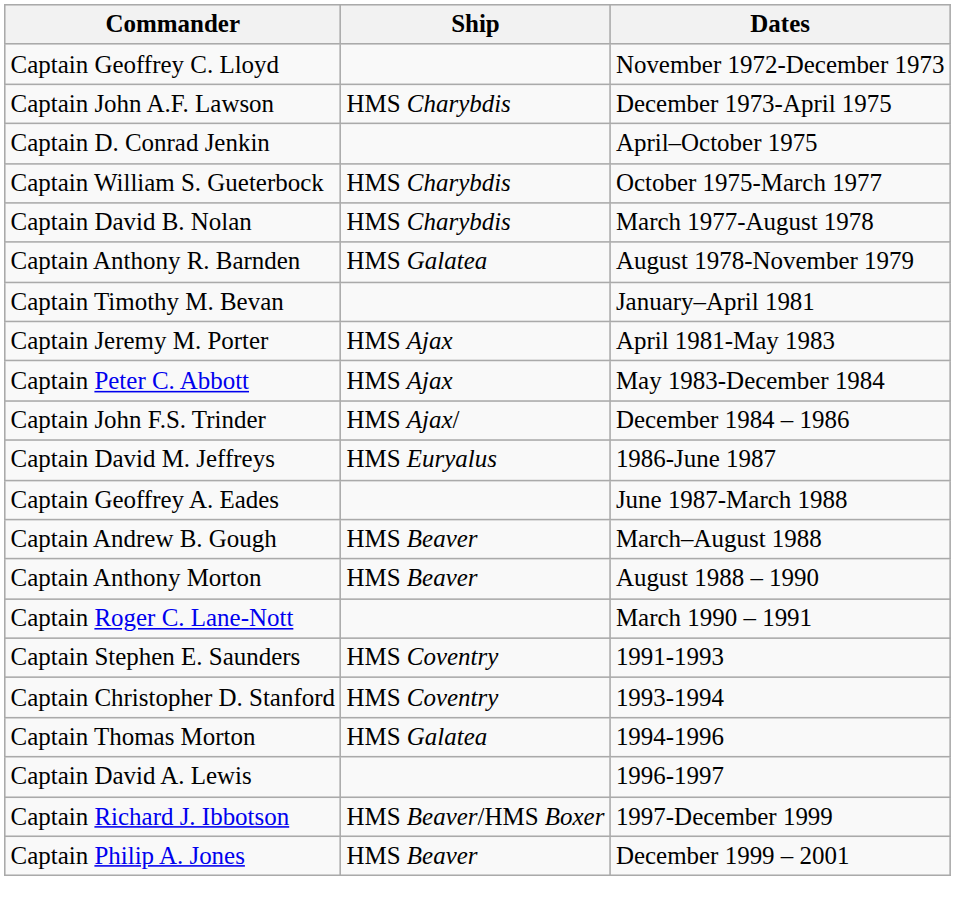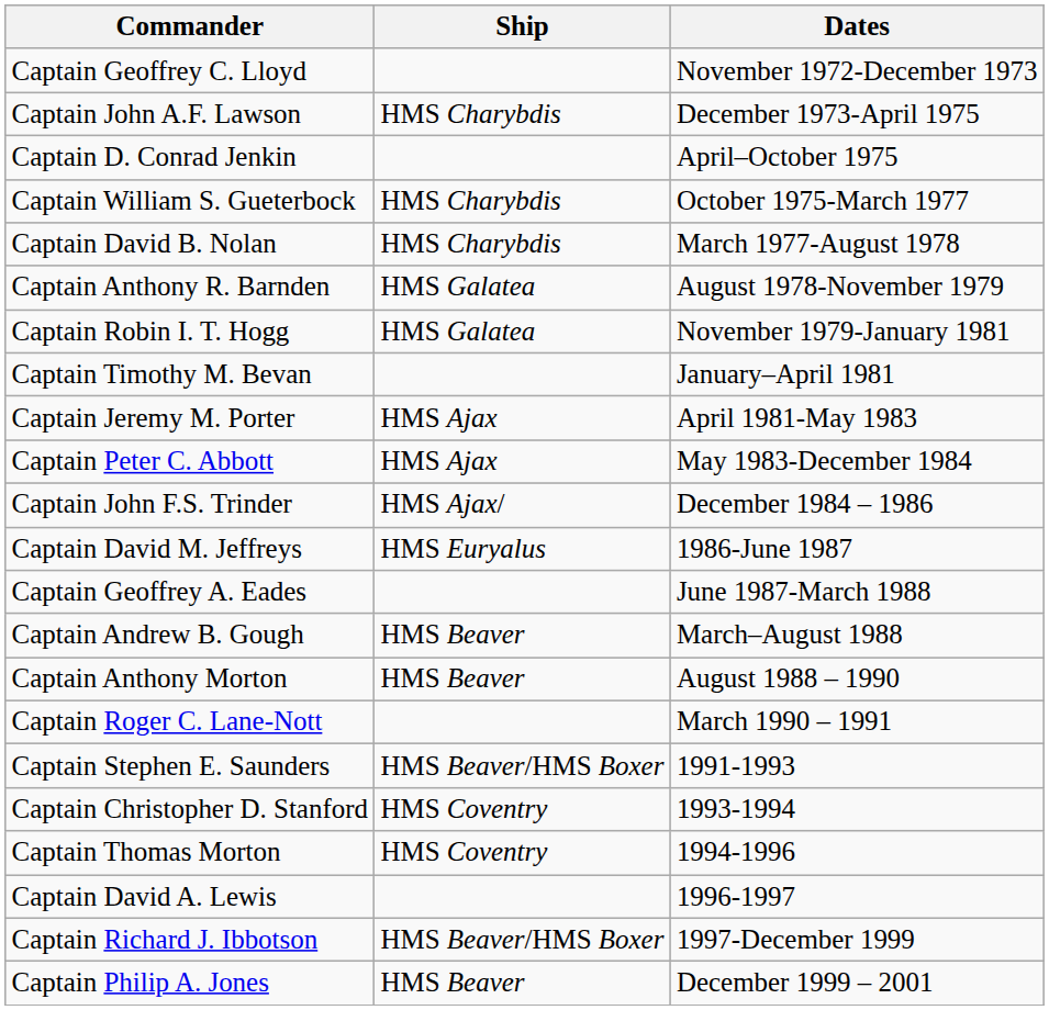+ row: Captain Robin I. T. Hogg | HMS Galatea | November 1979-January 1981
Captain Stephen E. Saunders | Ship: HMS Coventry -> HMS Beaver/HMS Boxer
Captain Thomas Morton | Ship: HMS Galatea -> HMS Coventry
